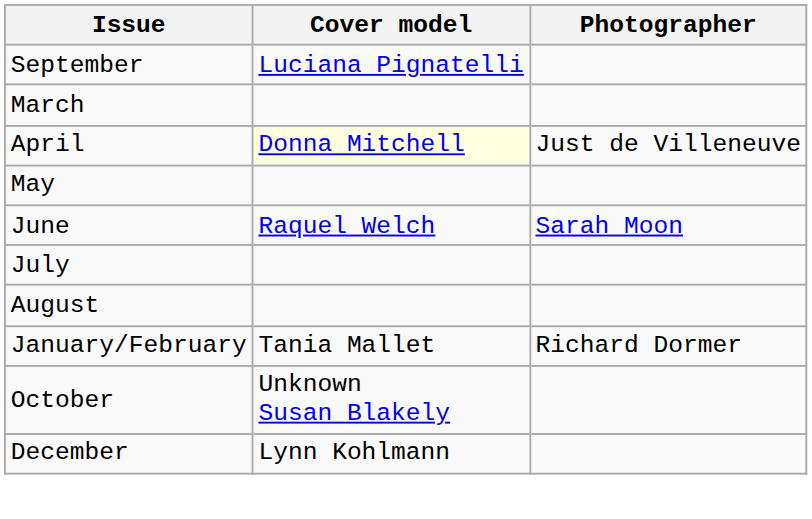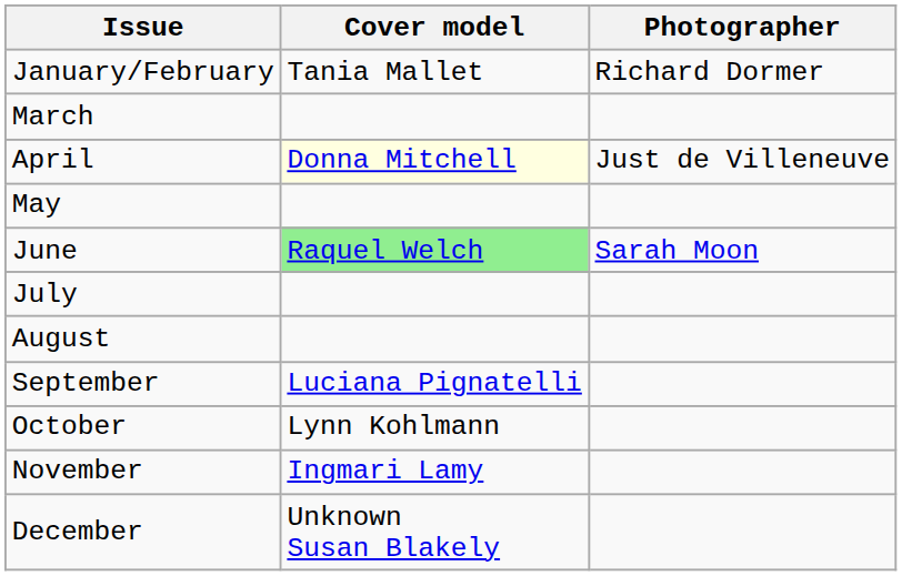rows swapped: January/February <-> September
June | Cover model: no background -> lightgreen background
October | Cover model: Unknown Susan Blakely -> Lynn Kohlmann
+ row: November | Ingmari Lamy
December | Cover model: Lynn Kohlmann -> Unknown Susan Blakely
